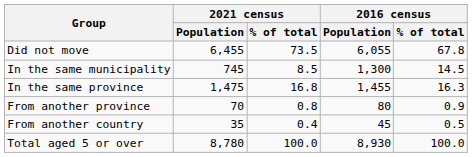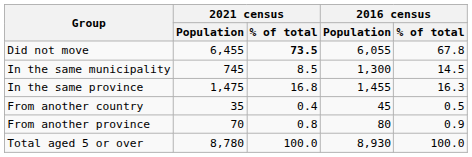Did not move | 2021 census / % of total: normal -> bold
rows swapped: From another province <-> From another country
